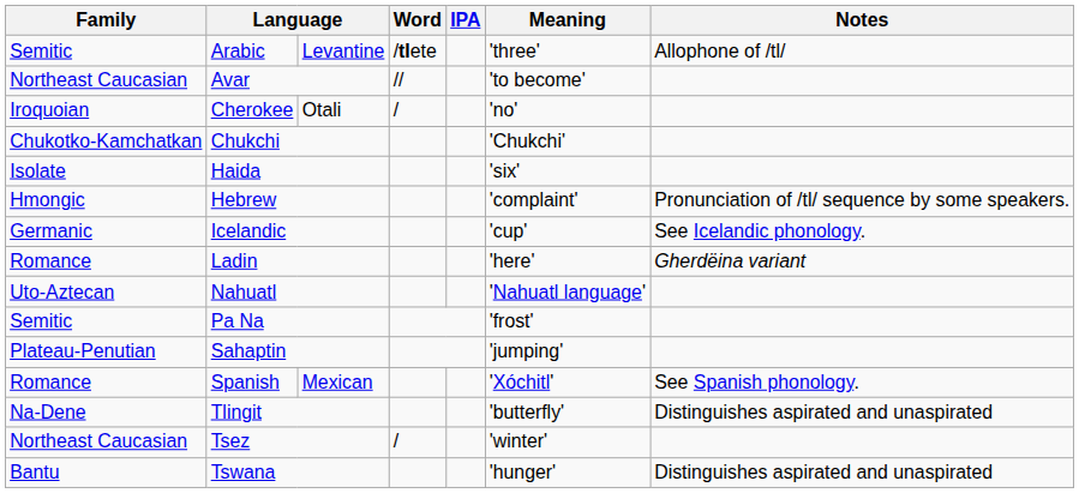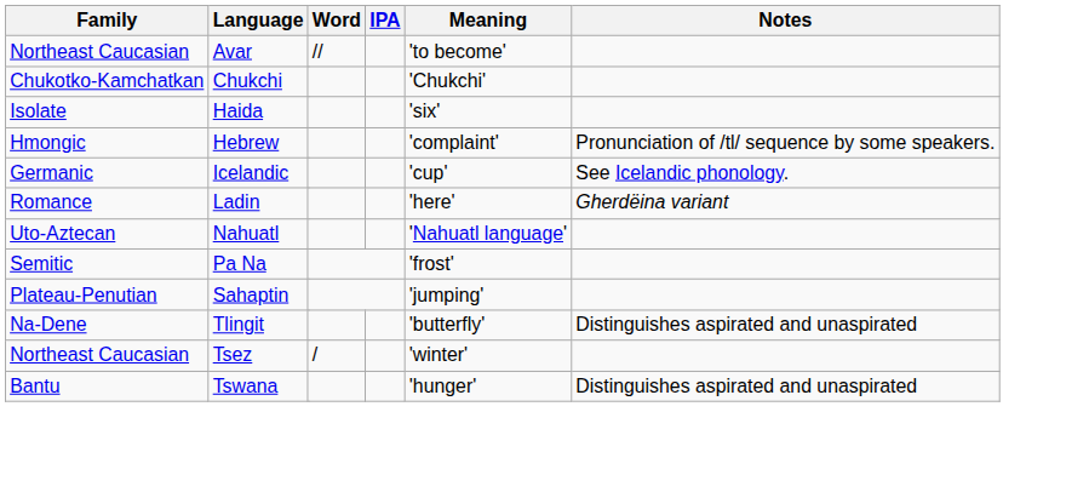- row: Semitic | Arabic | Levantine | /tlete | 'three' | Allophone of /tl/
- row: Iroquoian | Cherokee | Otali | / | 'no'
- row: Romance | Spanish | Mexican | 'Xóchitl' | See Spanish phonology.
